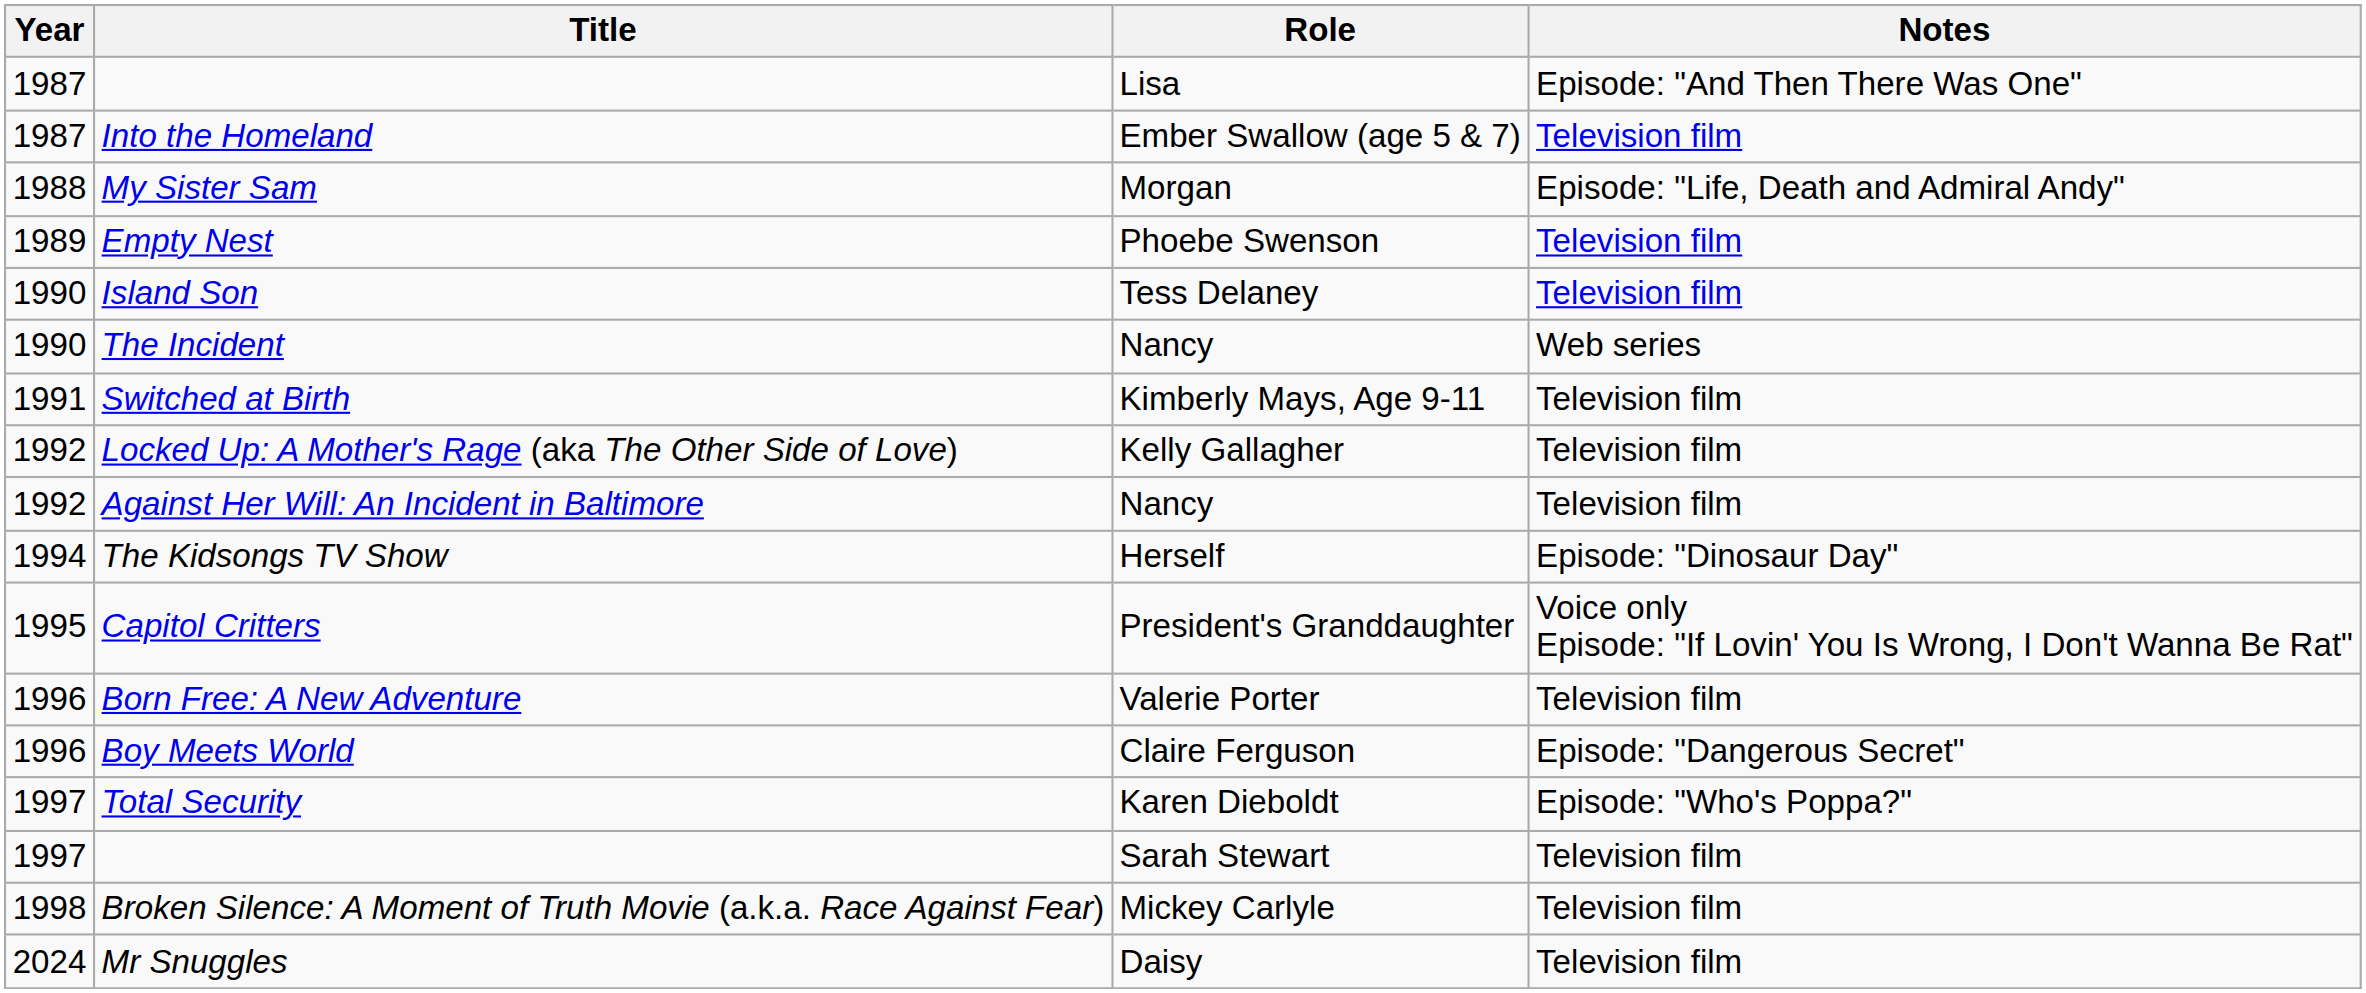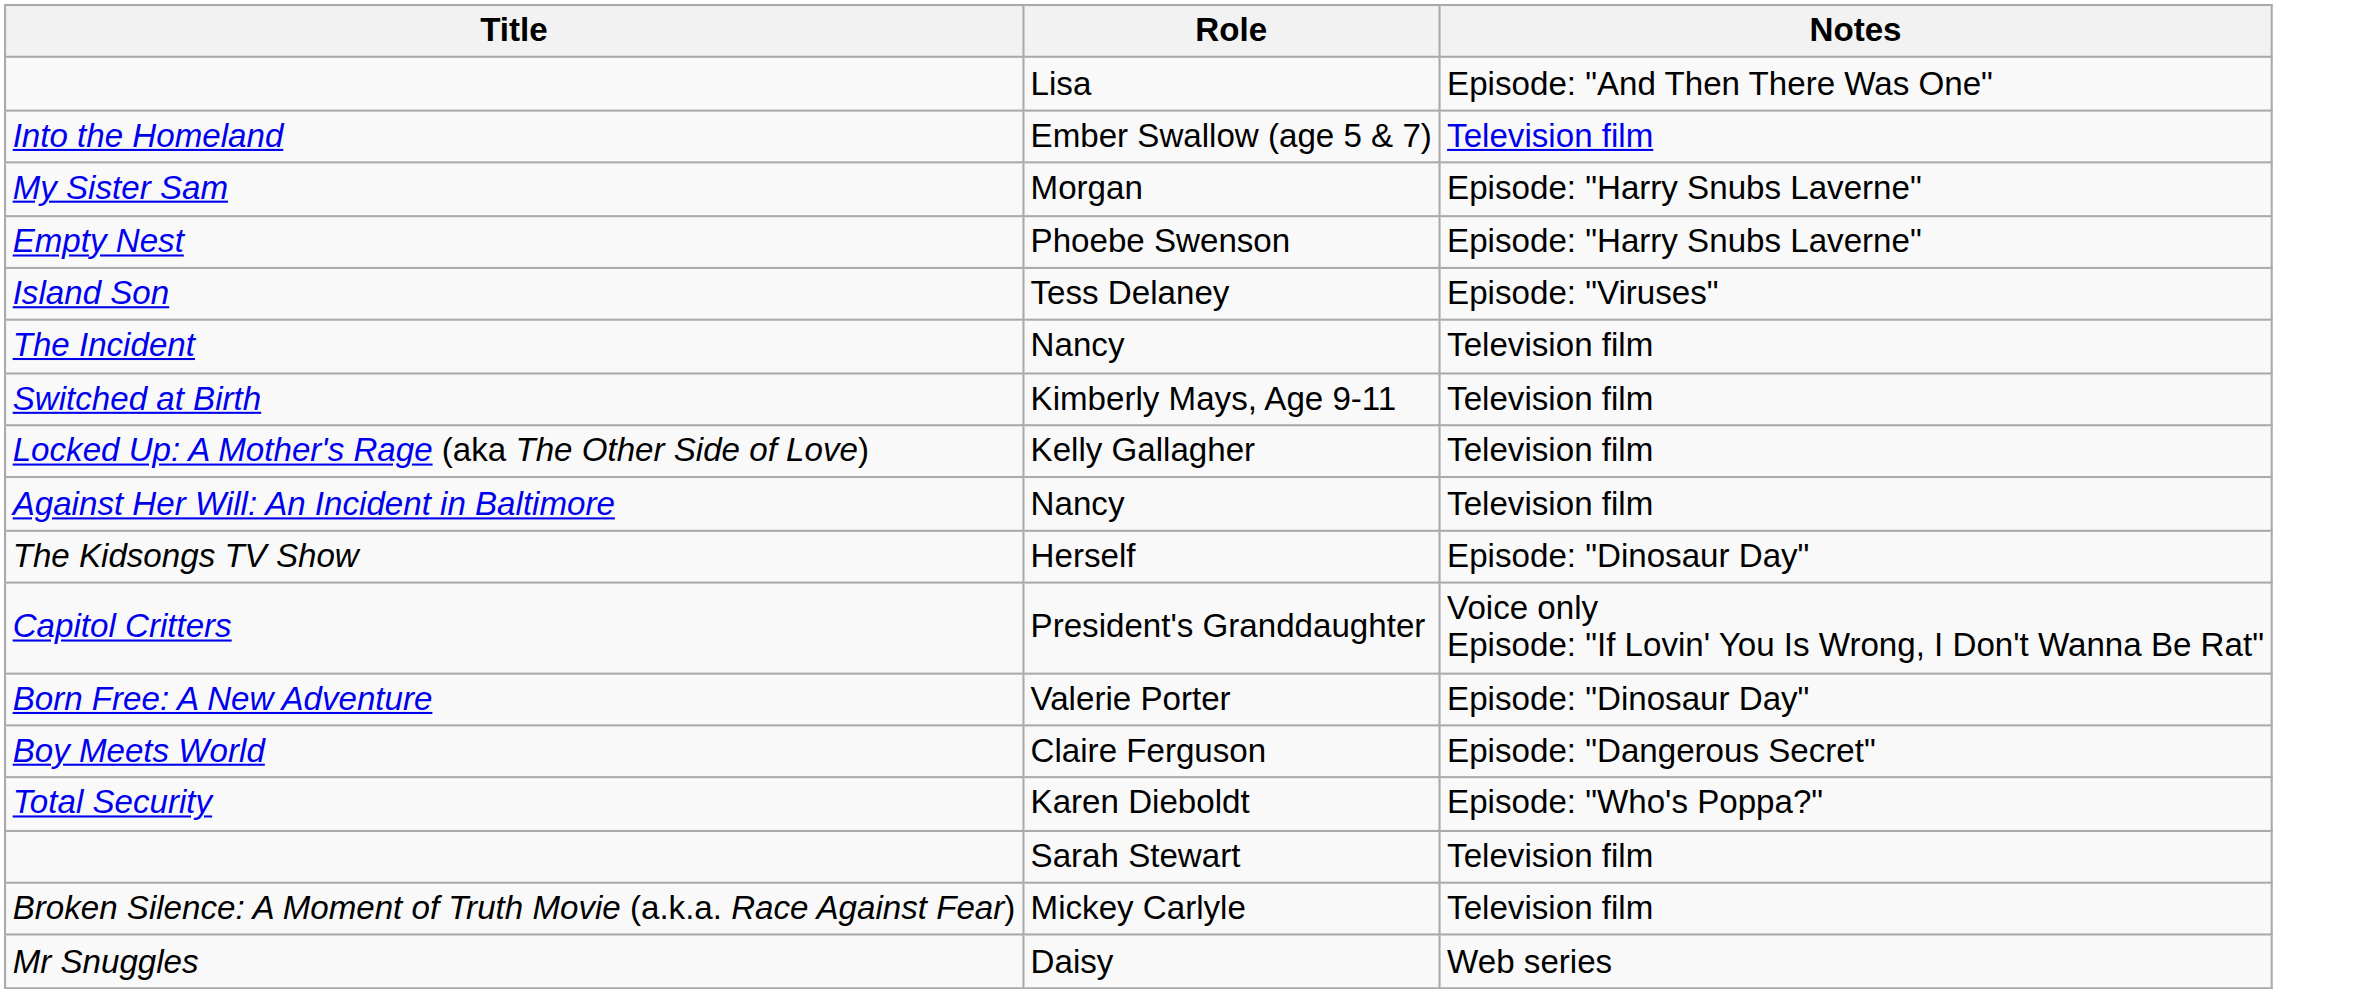- column: Year | 1987 | 1987 | 1988 | 1989 | 1990 | 1990 | 1991 | 1992 | 1992 | 1994 | 1995 | 1996 | 1996 | 1997 | 1997 | 1998 | 2024
My Sister Sam | Notes: Episode: "Life, Death and Admiral Andy" -> Episode: "Harry Snubs Laverne"
Empty Nest | Notes: Television film -> Episode: "Harry Snubs Laverne"
Island Son | Notes: Television film -> Episode: "Viruses"
The Incident | Notes: Web series -> Television film
Born Free: A New Adventure | Notes: Television film -> Episode: "Dinosaur Day"
Mr Snuggles | Notes: Television film -> Web series
